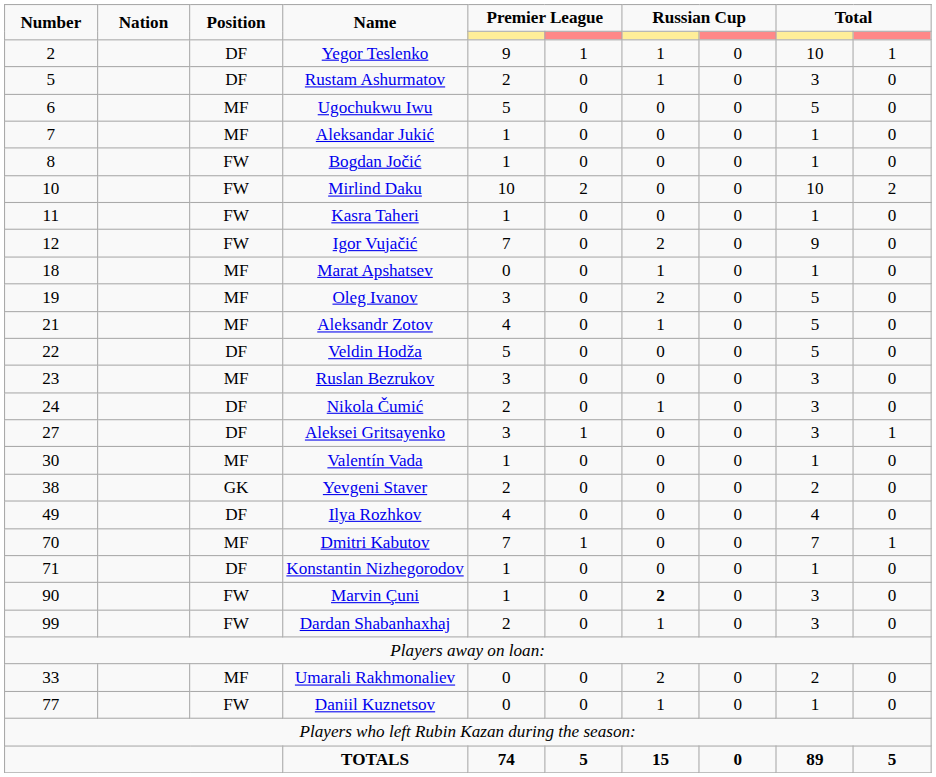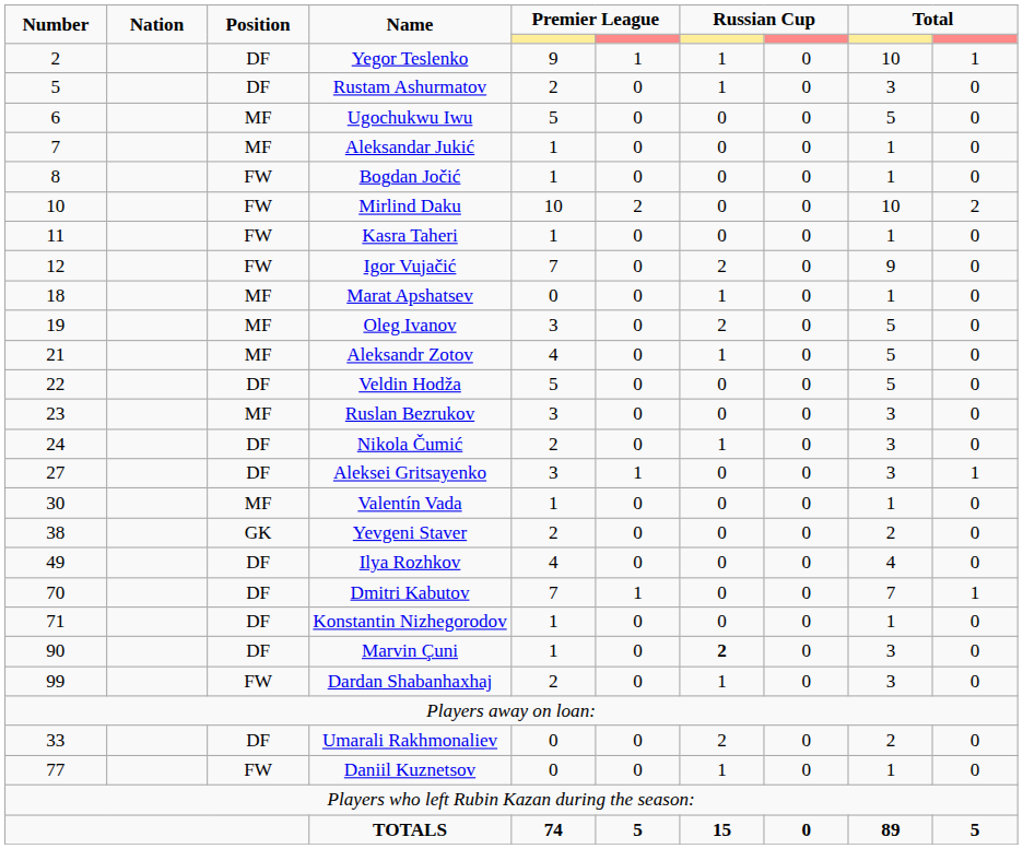Dmitri Kabutov | Position: MF -> DF
Marvin Çuni | Position: FW -> DF
Umarali Rakhmonaliev | Position: MF -> DF
